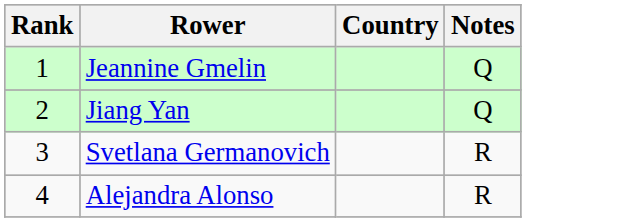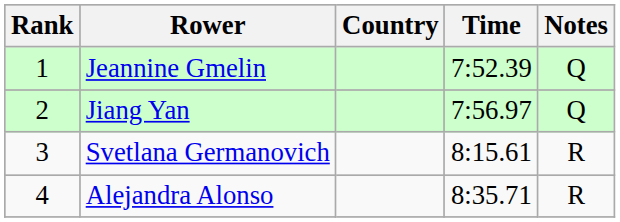+ column: Time | 7:52.39 | 7:56.97 | 8:15.61 | 8:35.71
